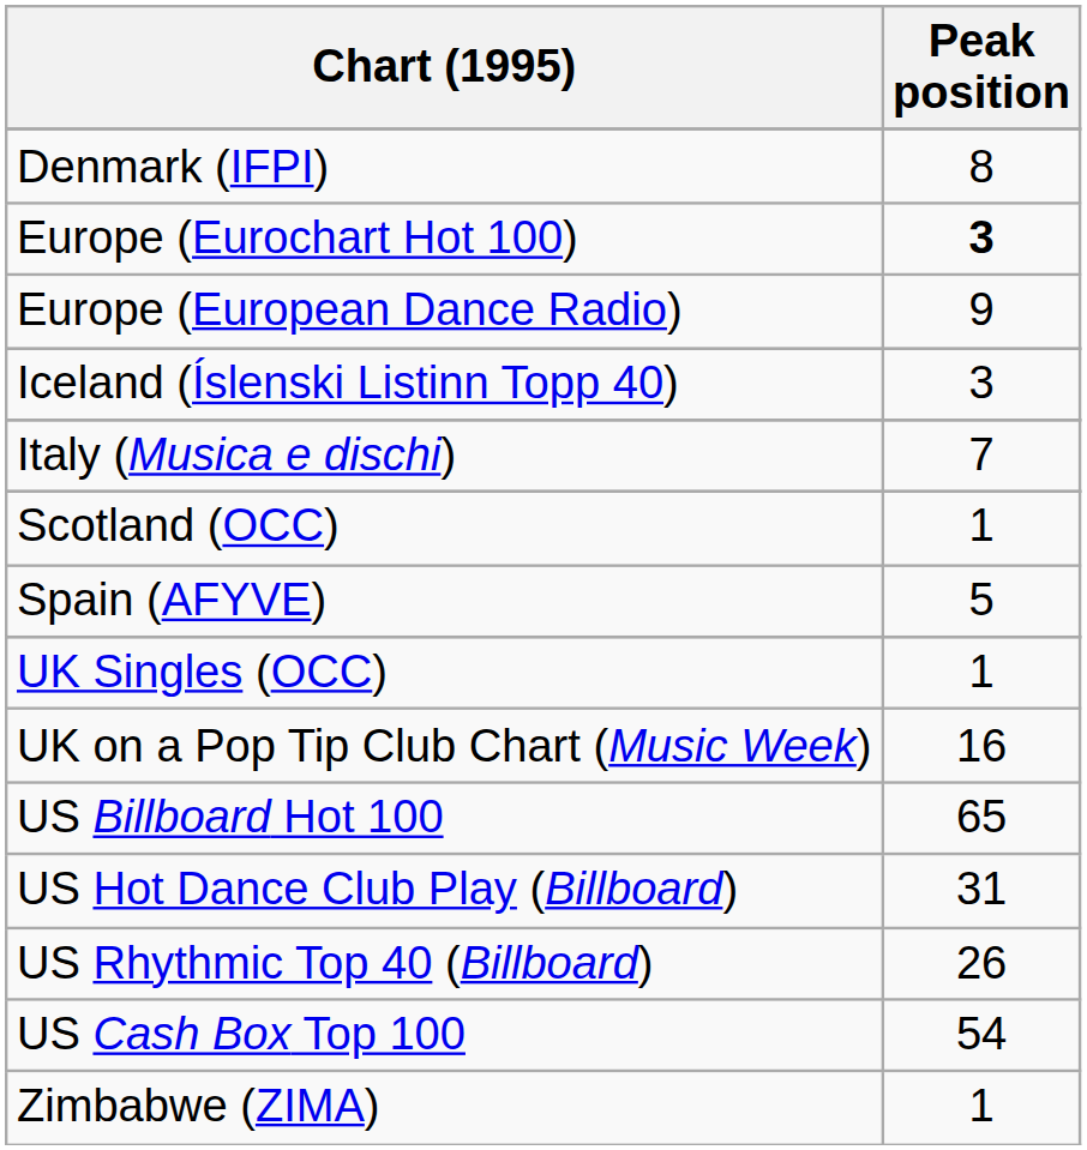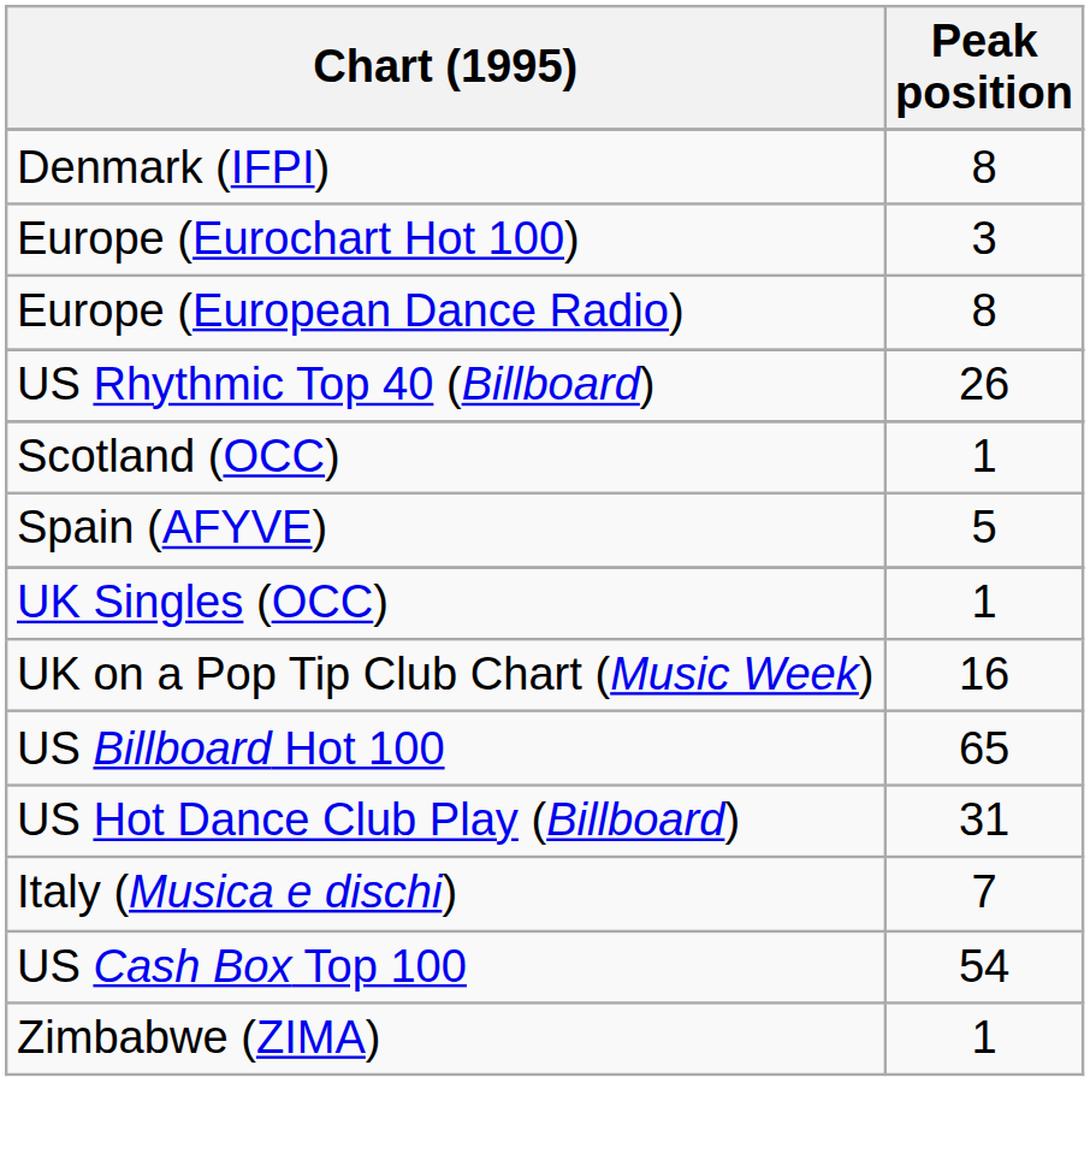Europe (Eurochart Hot 100) | Peak position: bold -> normal
Europe (European Dance Radio) | Peak position: 9 -> 8
- row: Iceland (Íslenski Listinn Topp 40) | 3
rows swapped: Italy (Musica e dischi) <-> US Rhythmic Top 40 (Billboard)
